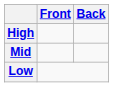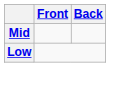- row: High
